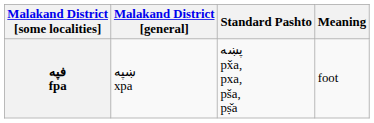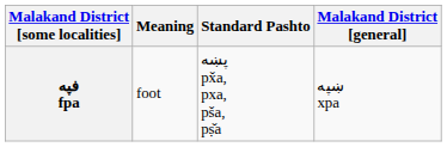columns swapped: Malakand District [general] <-> Meaning
